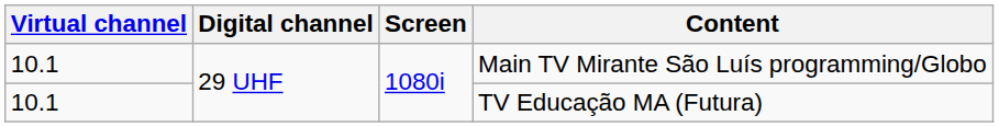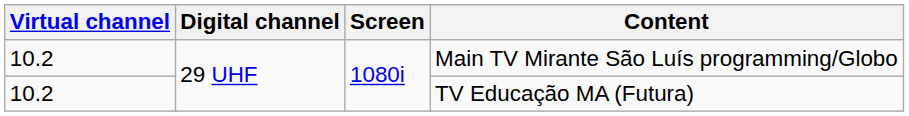Main TV Mirante São Luís programming/Globo | Virtual channel: 10.1 -> 10.2
TV Educação MA (Futura) | Virtual channel: 10.1 -> 10.2
